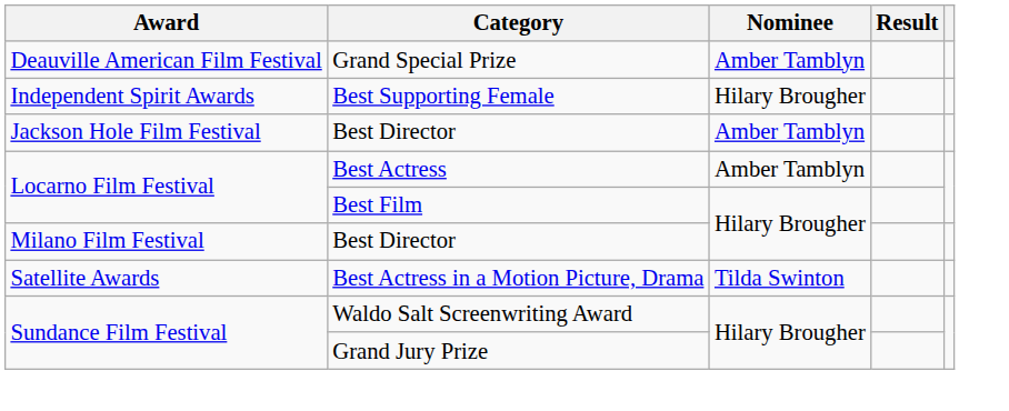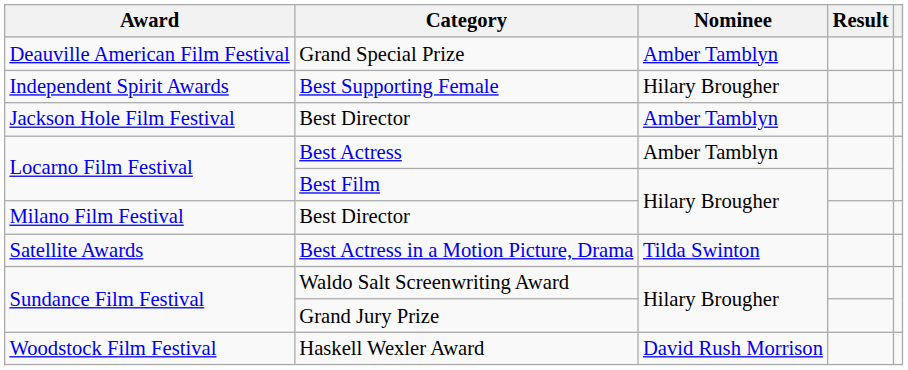+ row: Woodstock Film Festival | Haskell Wexler Award | David Rush Morrison
